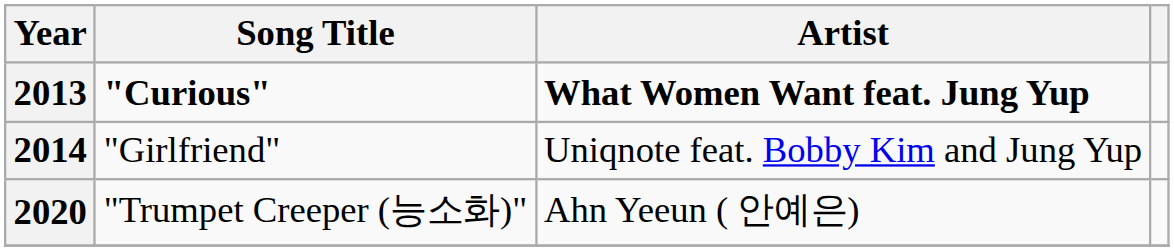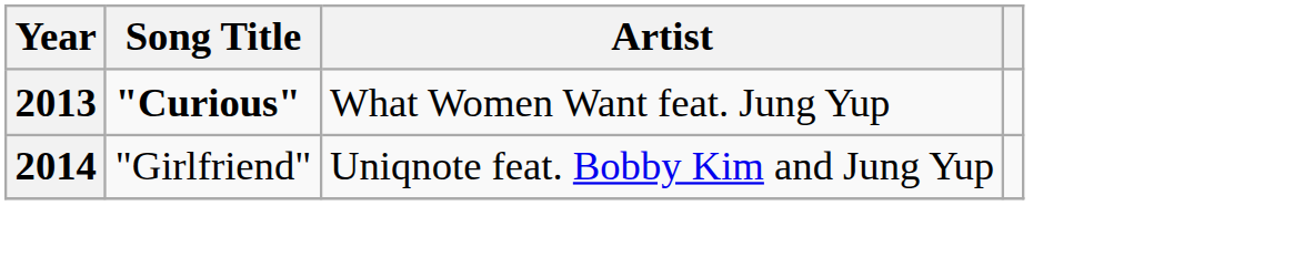2013 | Artist: bold -> normal
- row: 2020 | "Trumpet Creeper (능소화)" | Ahn Yeeun ( 안예은)
